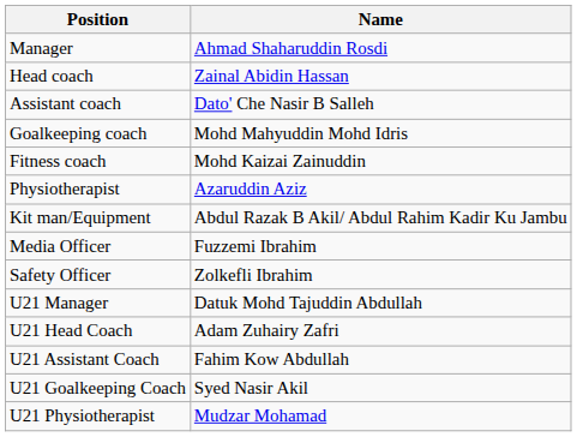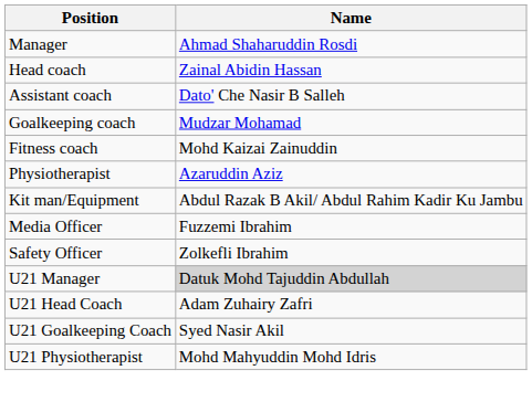Goalkeeping coach | Name: Mohd Mahyuddin Mohd Idris -> Mudzar Mohamad
U21 Manager | Name: no background -> lightgrey background
- row: U21 Assistant Coach | Fahim Kow Abdullah
U21 Physiotherapist | Name: Mudzar Mohamad -> Mohd Mahyuddin Mohd Idris
